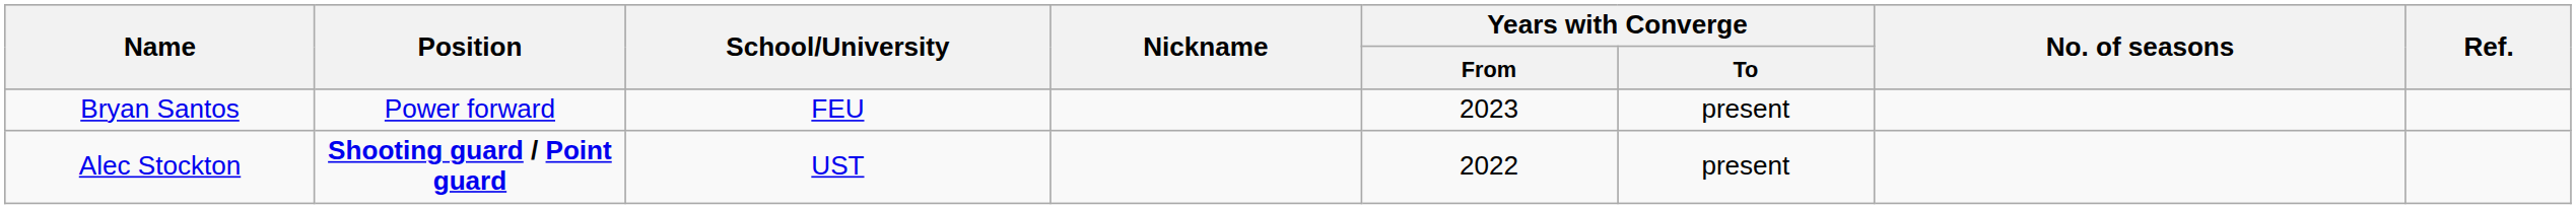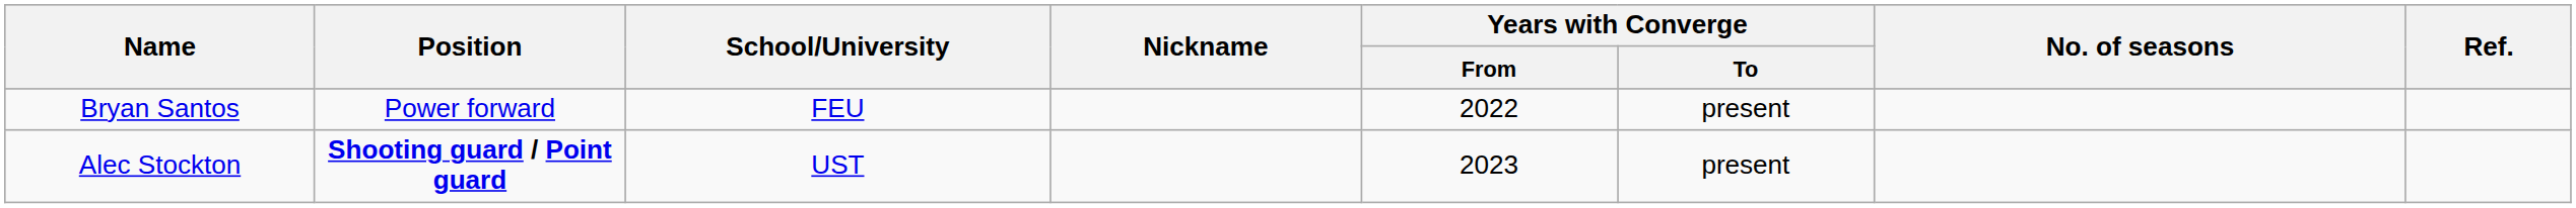Bryan Santos | Years with Converge / From: 2023 -> 2022
Alec Stockton | Years with Converge / From: 2022 -> 2023
